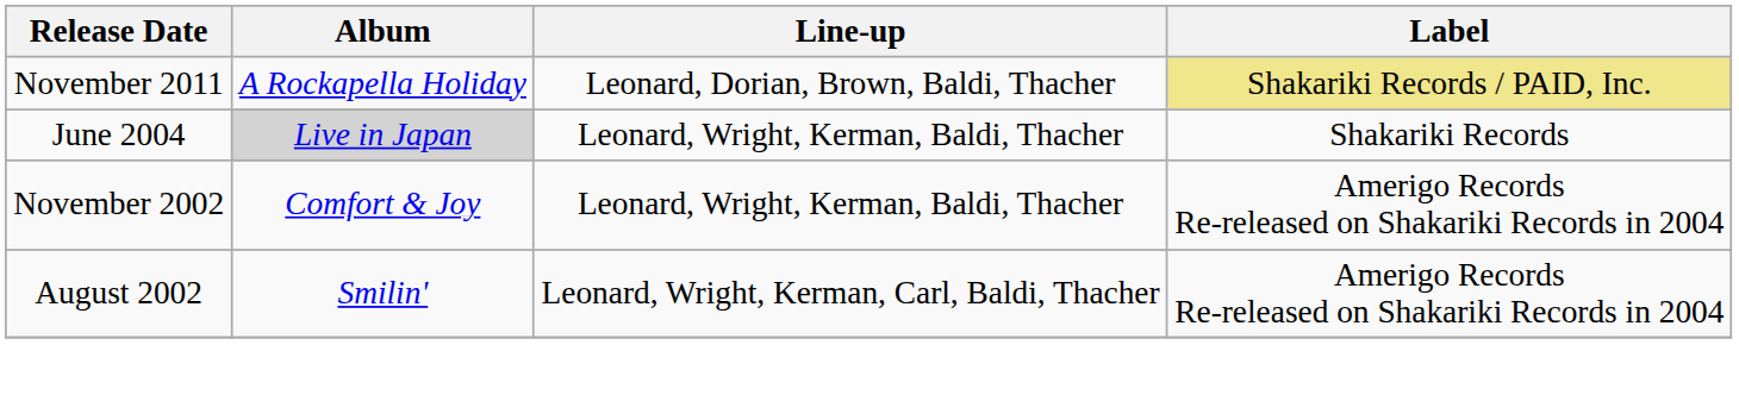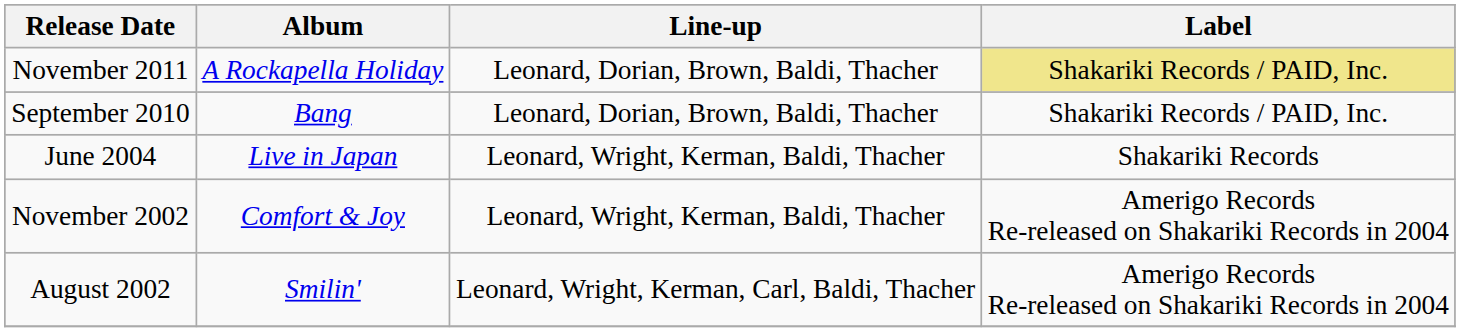+ row: September 2010 | Bang | Leonard, Dorian, Brown, Baldi, Thacher | Shakariki Records / PAID, Inc.
June 2004 | Album: lightgrey background -> no background
